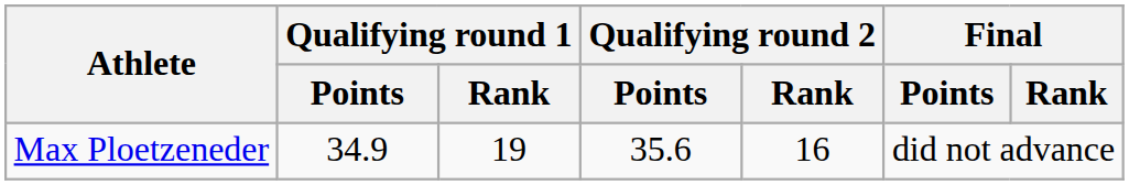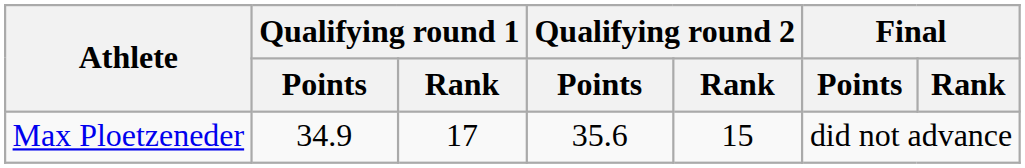Max Ploetzeneder | Qualifying round 1 / Rank: 19 -> 17
Max Ploetzeneder | Qualifying round 2 / Rank: 16 -> 15
